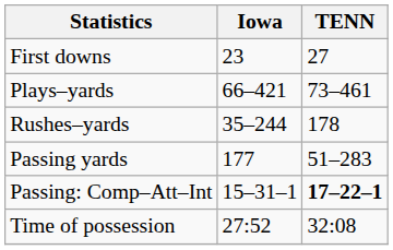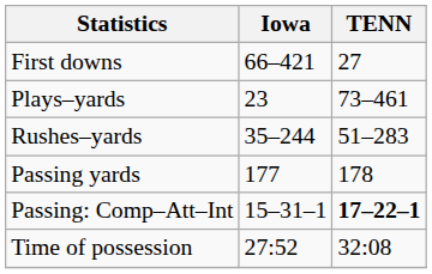First downs | Iowa: 23 -> 66–421
Plays–yards | Iowa: 66–421 -> 23
Rushes–yards | TENN: 178 -> 51–283
Passing yards | TENN: 51–283 -> 178
